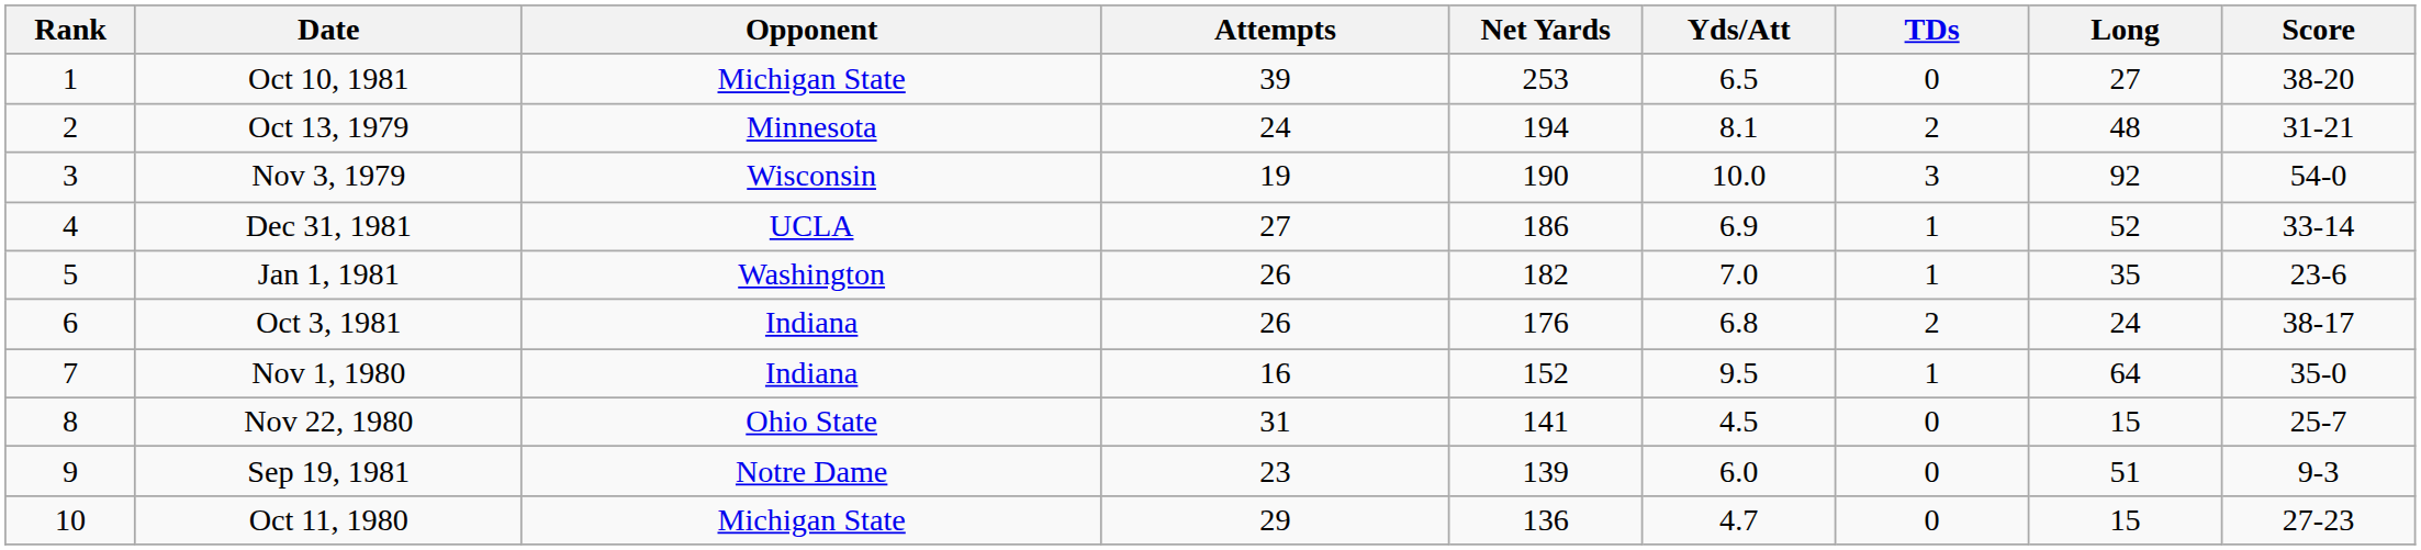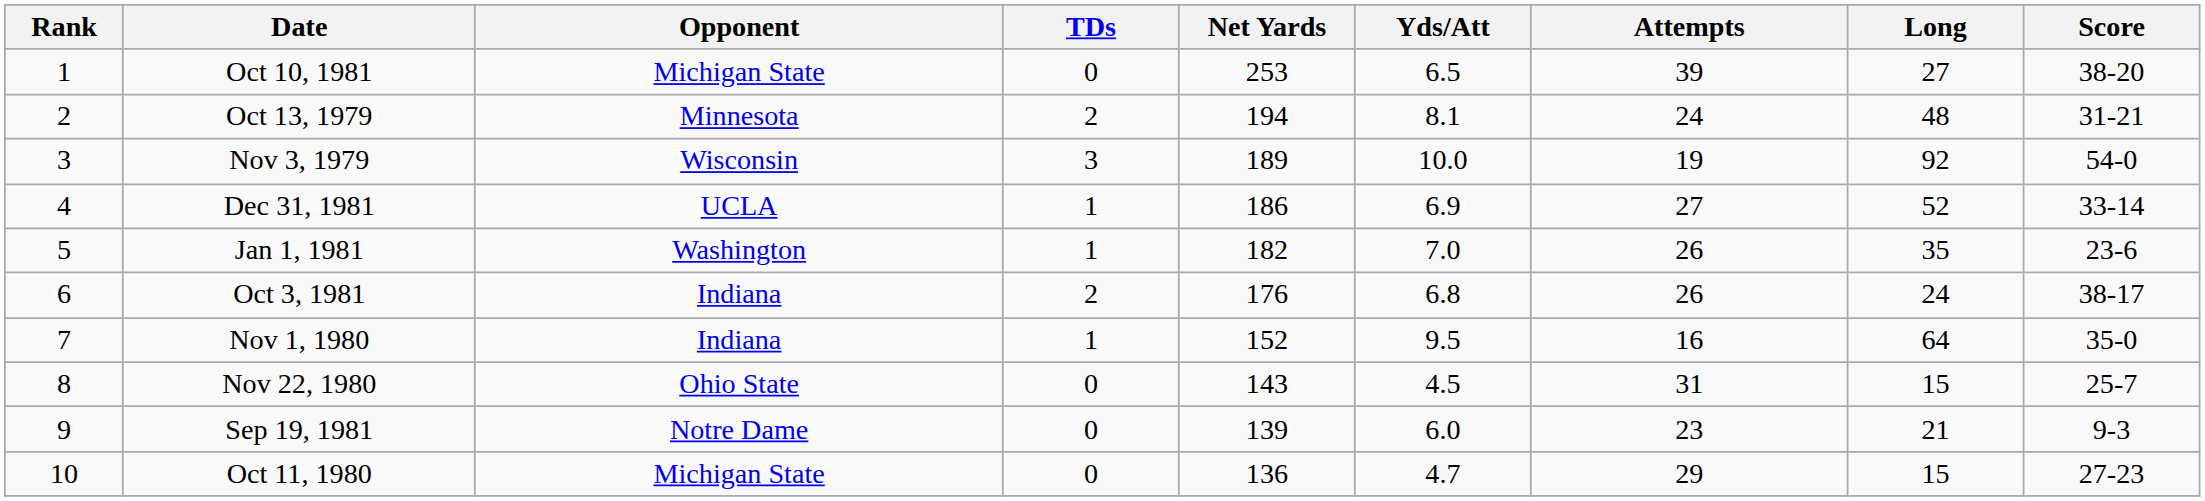columns swapped: Attempts <-> TDs
Nov 3, 1979 | Net Yards: 190 -> 189
Nov 22, 1980 | Net Yards: 141 -> 143
Sep 19, 1981 | Long: 51 -> 21
